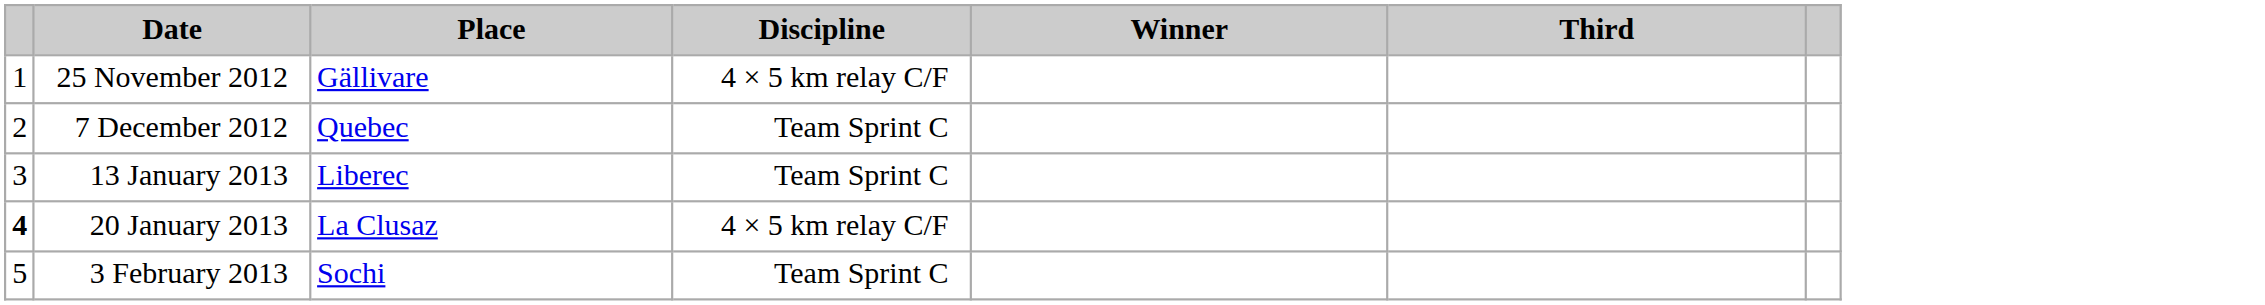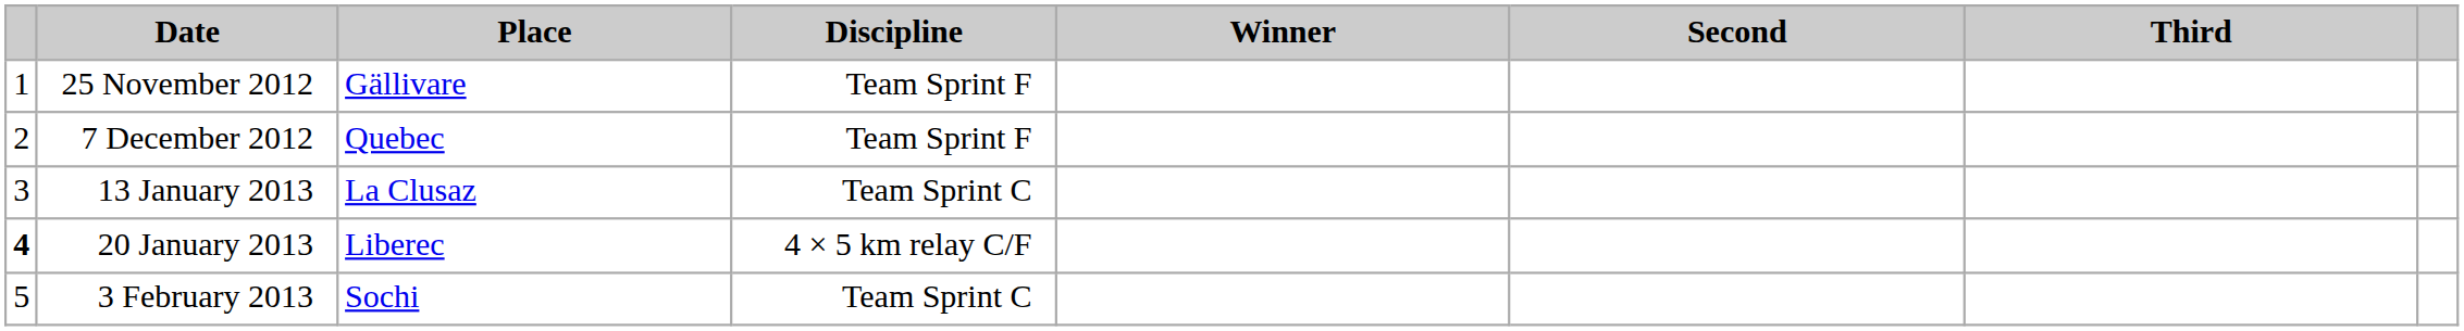+ column: Second
25 November 2012 | Discipline: 4 × 5 km relay C/F -> Team Sprint F
7 December 2012 | Discipline: Team Sprint C -> Team Sprint F
13 January 2013 | Place: Liberec -> La Clusaz
20 January 2013 | Place: La Clusaz -> Liberec
